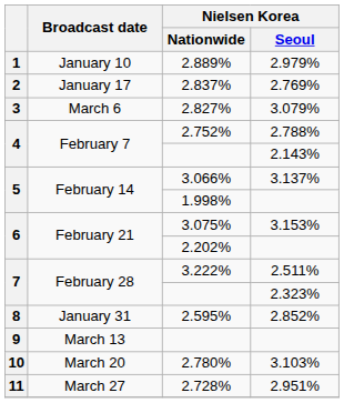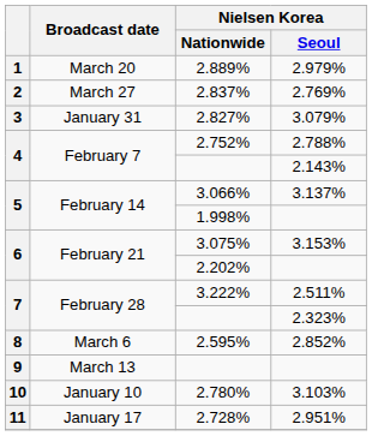2.889% | Broadcast date: January 10 -> March 20
2.837% | Broadcast date: January 17 -> March 27
2.827% | Broadcast date: March 6 -> January 31
2.595% | Broadcast date: January 31 -> March 6
2.780% | Broadcast date: March 20 -> January 10
2.728% | Broadcast date: March 27 -> January 17
